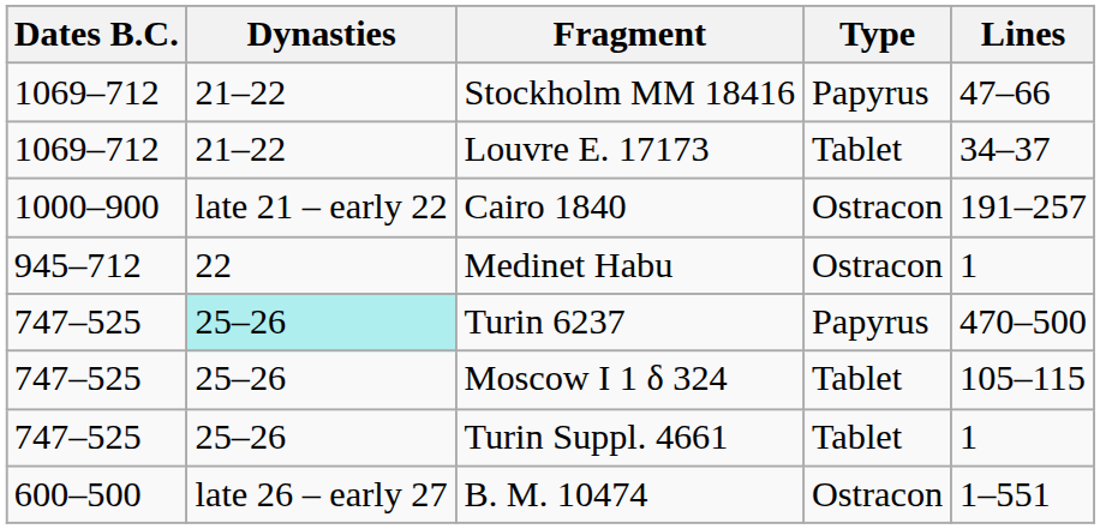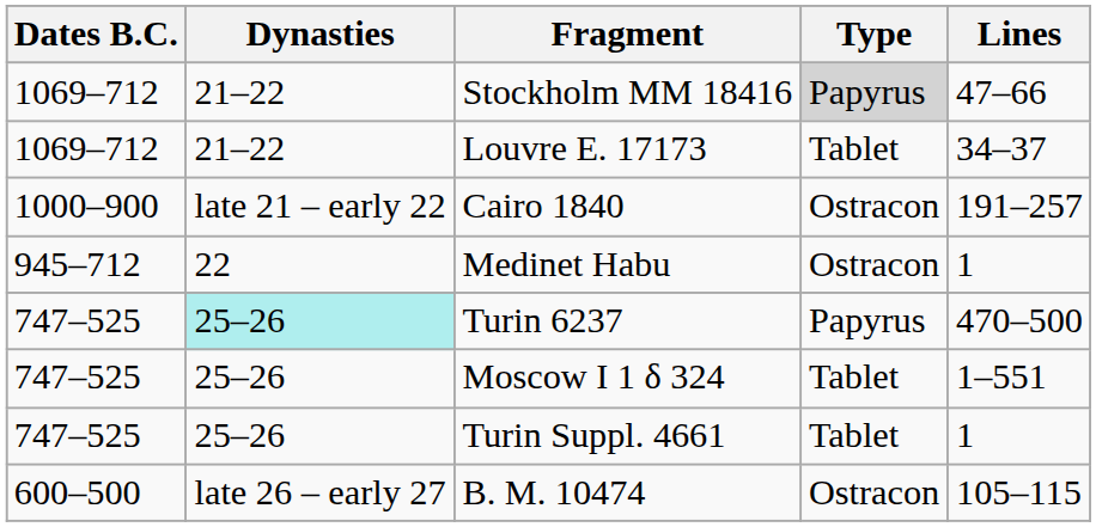Stockholm MM 18416 | Type: no background -> lightgrey background
Moscow I 1 δ 324 | Lines: 105–115 -> 1–551
B. M. 10474 | Lines: 1–551 -> 105–115
